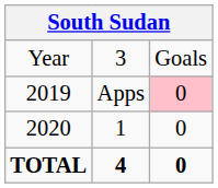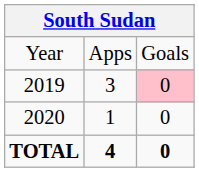Year | column 2: 3 -> Apps
2019 | column 2: Apps -> 3
